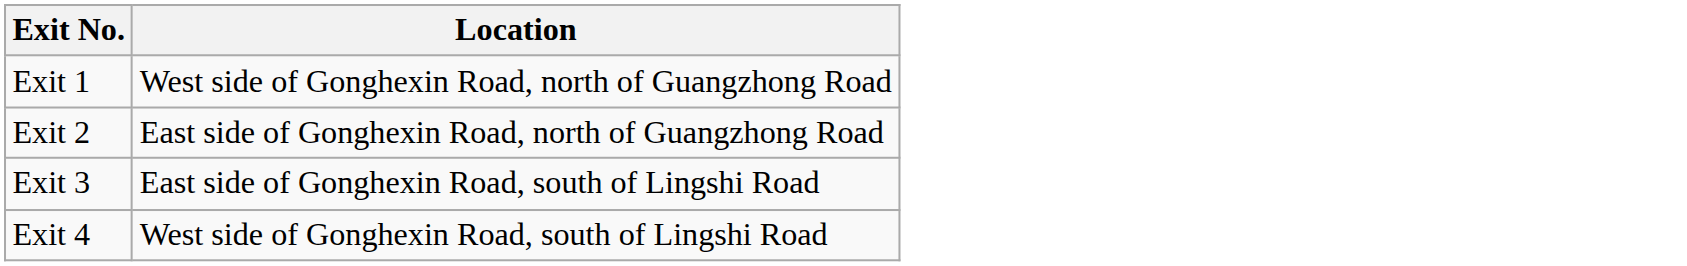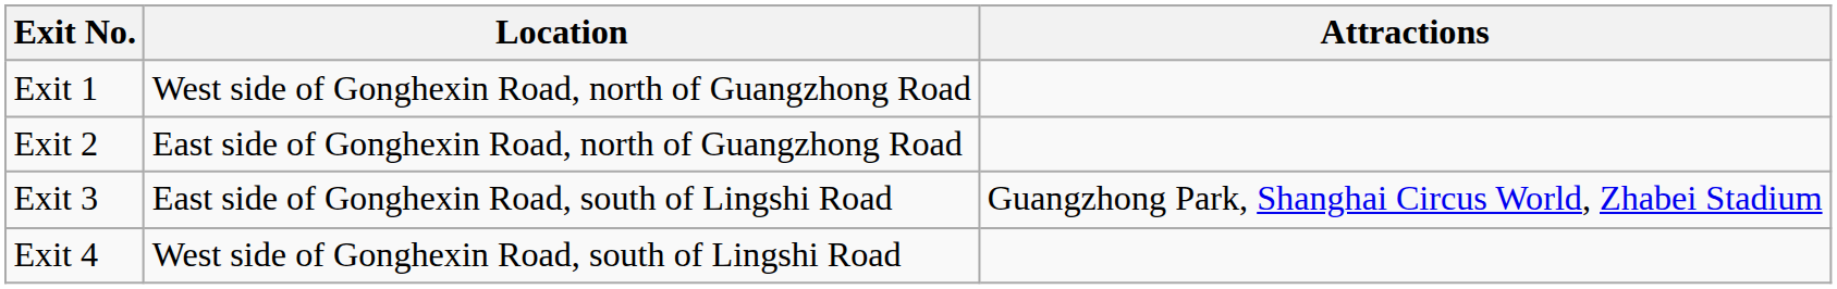+ column: Attractions | Guangzhong Park, Shanghai Circus World, Zhabei Stadium
